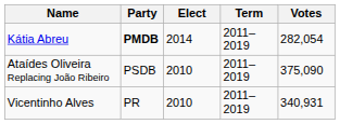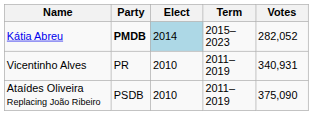Kátia Abreu | Elect: no background -> lightblue background
Kátia Abreu | Term: 2011–2019 -> 2015–2023
Kátia Abreu | Votes: 282,054 -> 282,052
rows swapped: Ataídes Oliveira Replacing João Ribeiro <-> Vicentinho Alves
